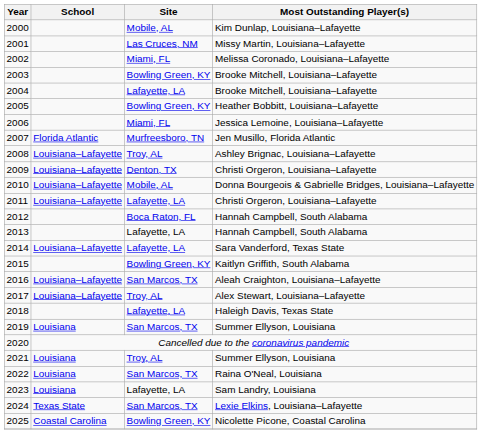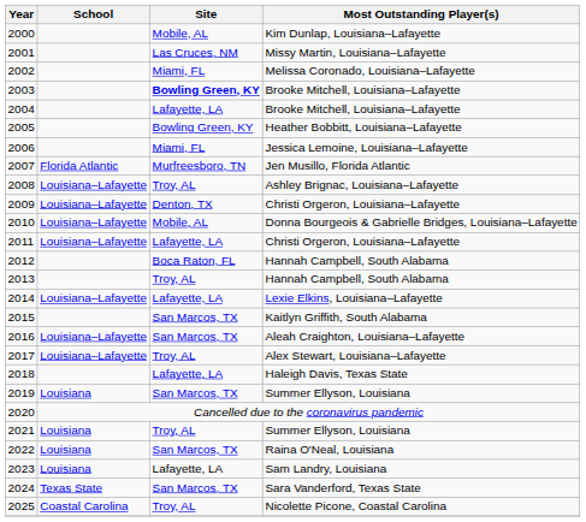2003 | Site: normal -> bold
2013 | Site: Lafayette, LA -> Troy, AL
2014 | Most Outstanding Player(s): Sara Vanderford, Texas State -> Lexie Elkins, Louisiana–Lafayette
2015 | Site: Bowling Green, KY -> San Marcos, TX
2024 | Most Outstanding Player(s): Lexie Elkins, Louisiana–Lafayette -> Sara Vanderford, Texas State
2025 | Site: Bowling Green, KY -> Troy, AL
